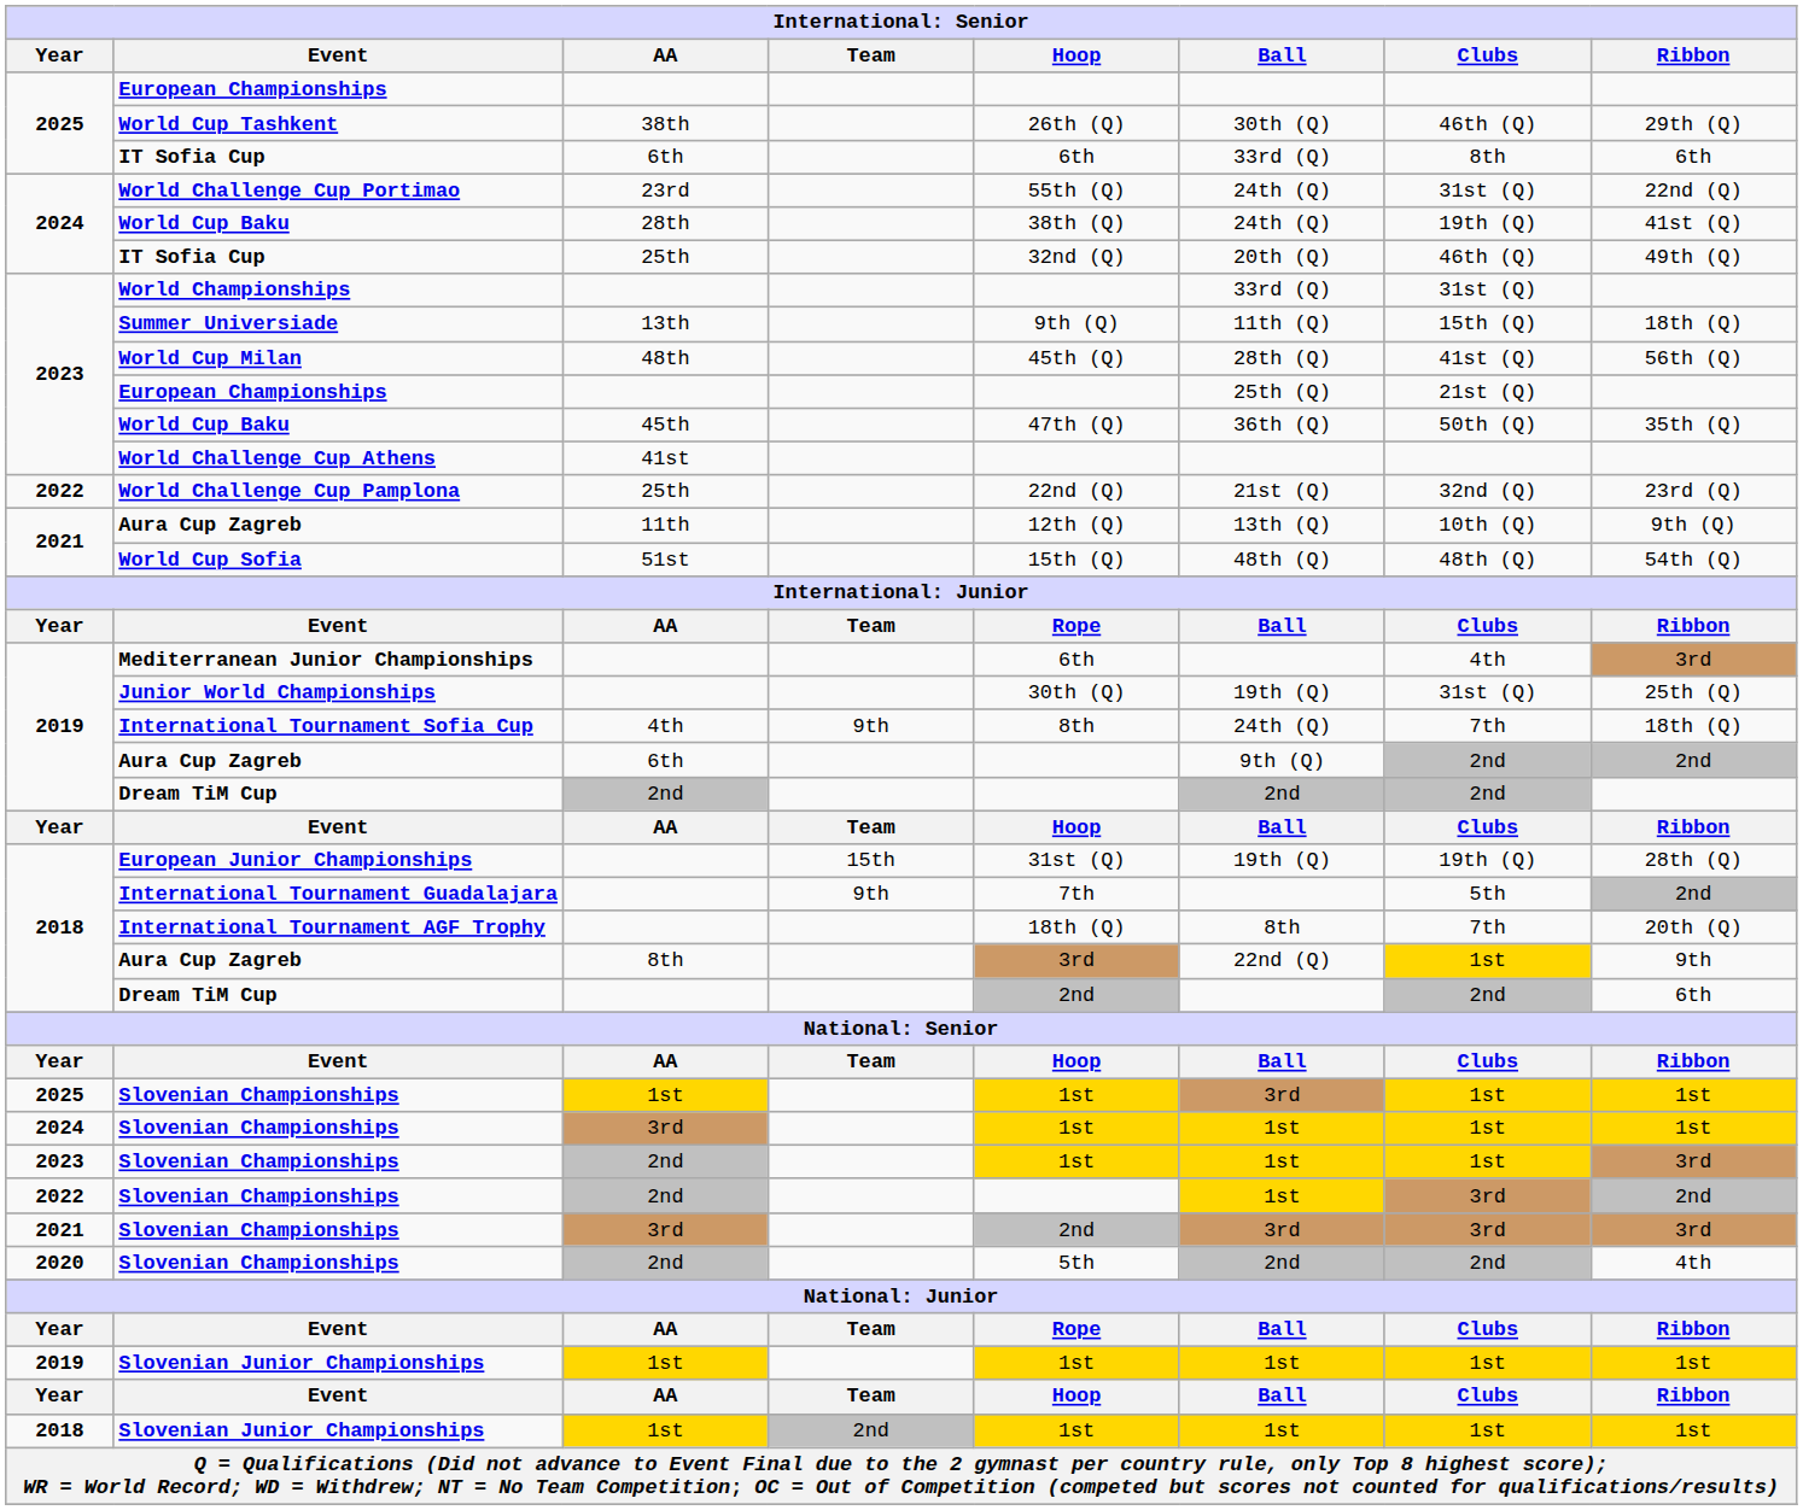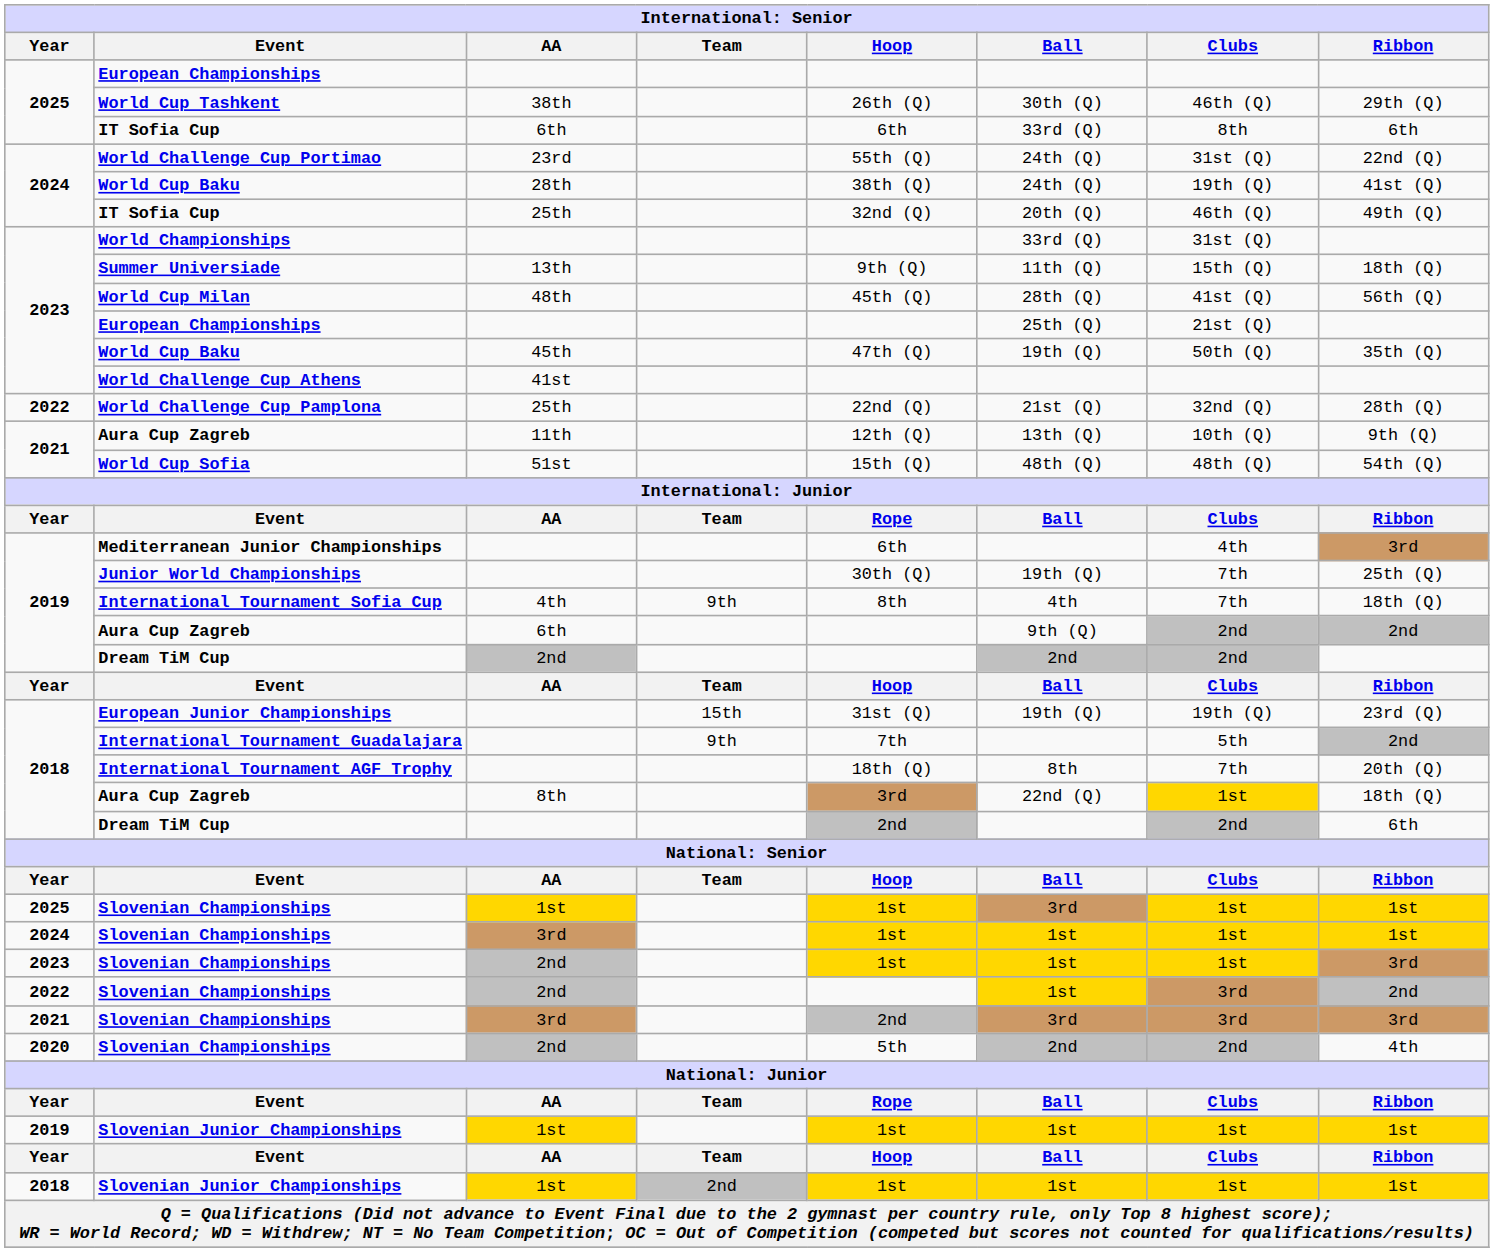2023 / World Cup Baku | column 6: 36th (Q) -> 19th (Q)
World Challenge Cup Pamplona | column 8: 23rd (Q) -> 28th (Q)
Junior World Championships | column 7: 31st (Q) -> 7th
International Tournament Sofia Cup | column 6: 24th (Q) -> 4th
European Junior Championships | column 8: 28th (Q) -> 23rd (Q)
2018 / Aura Cup Zagreb | column 8: 9th -> 18th (Q)
